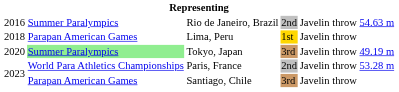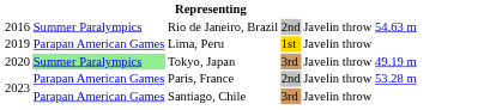Lima, Peru | column 1: 2018 -> 2019
Paris, France | column 2: World Para Athletics Championships -> Parapan American Games
